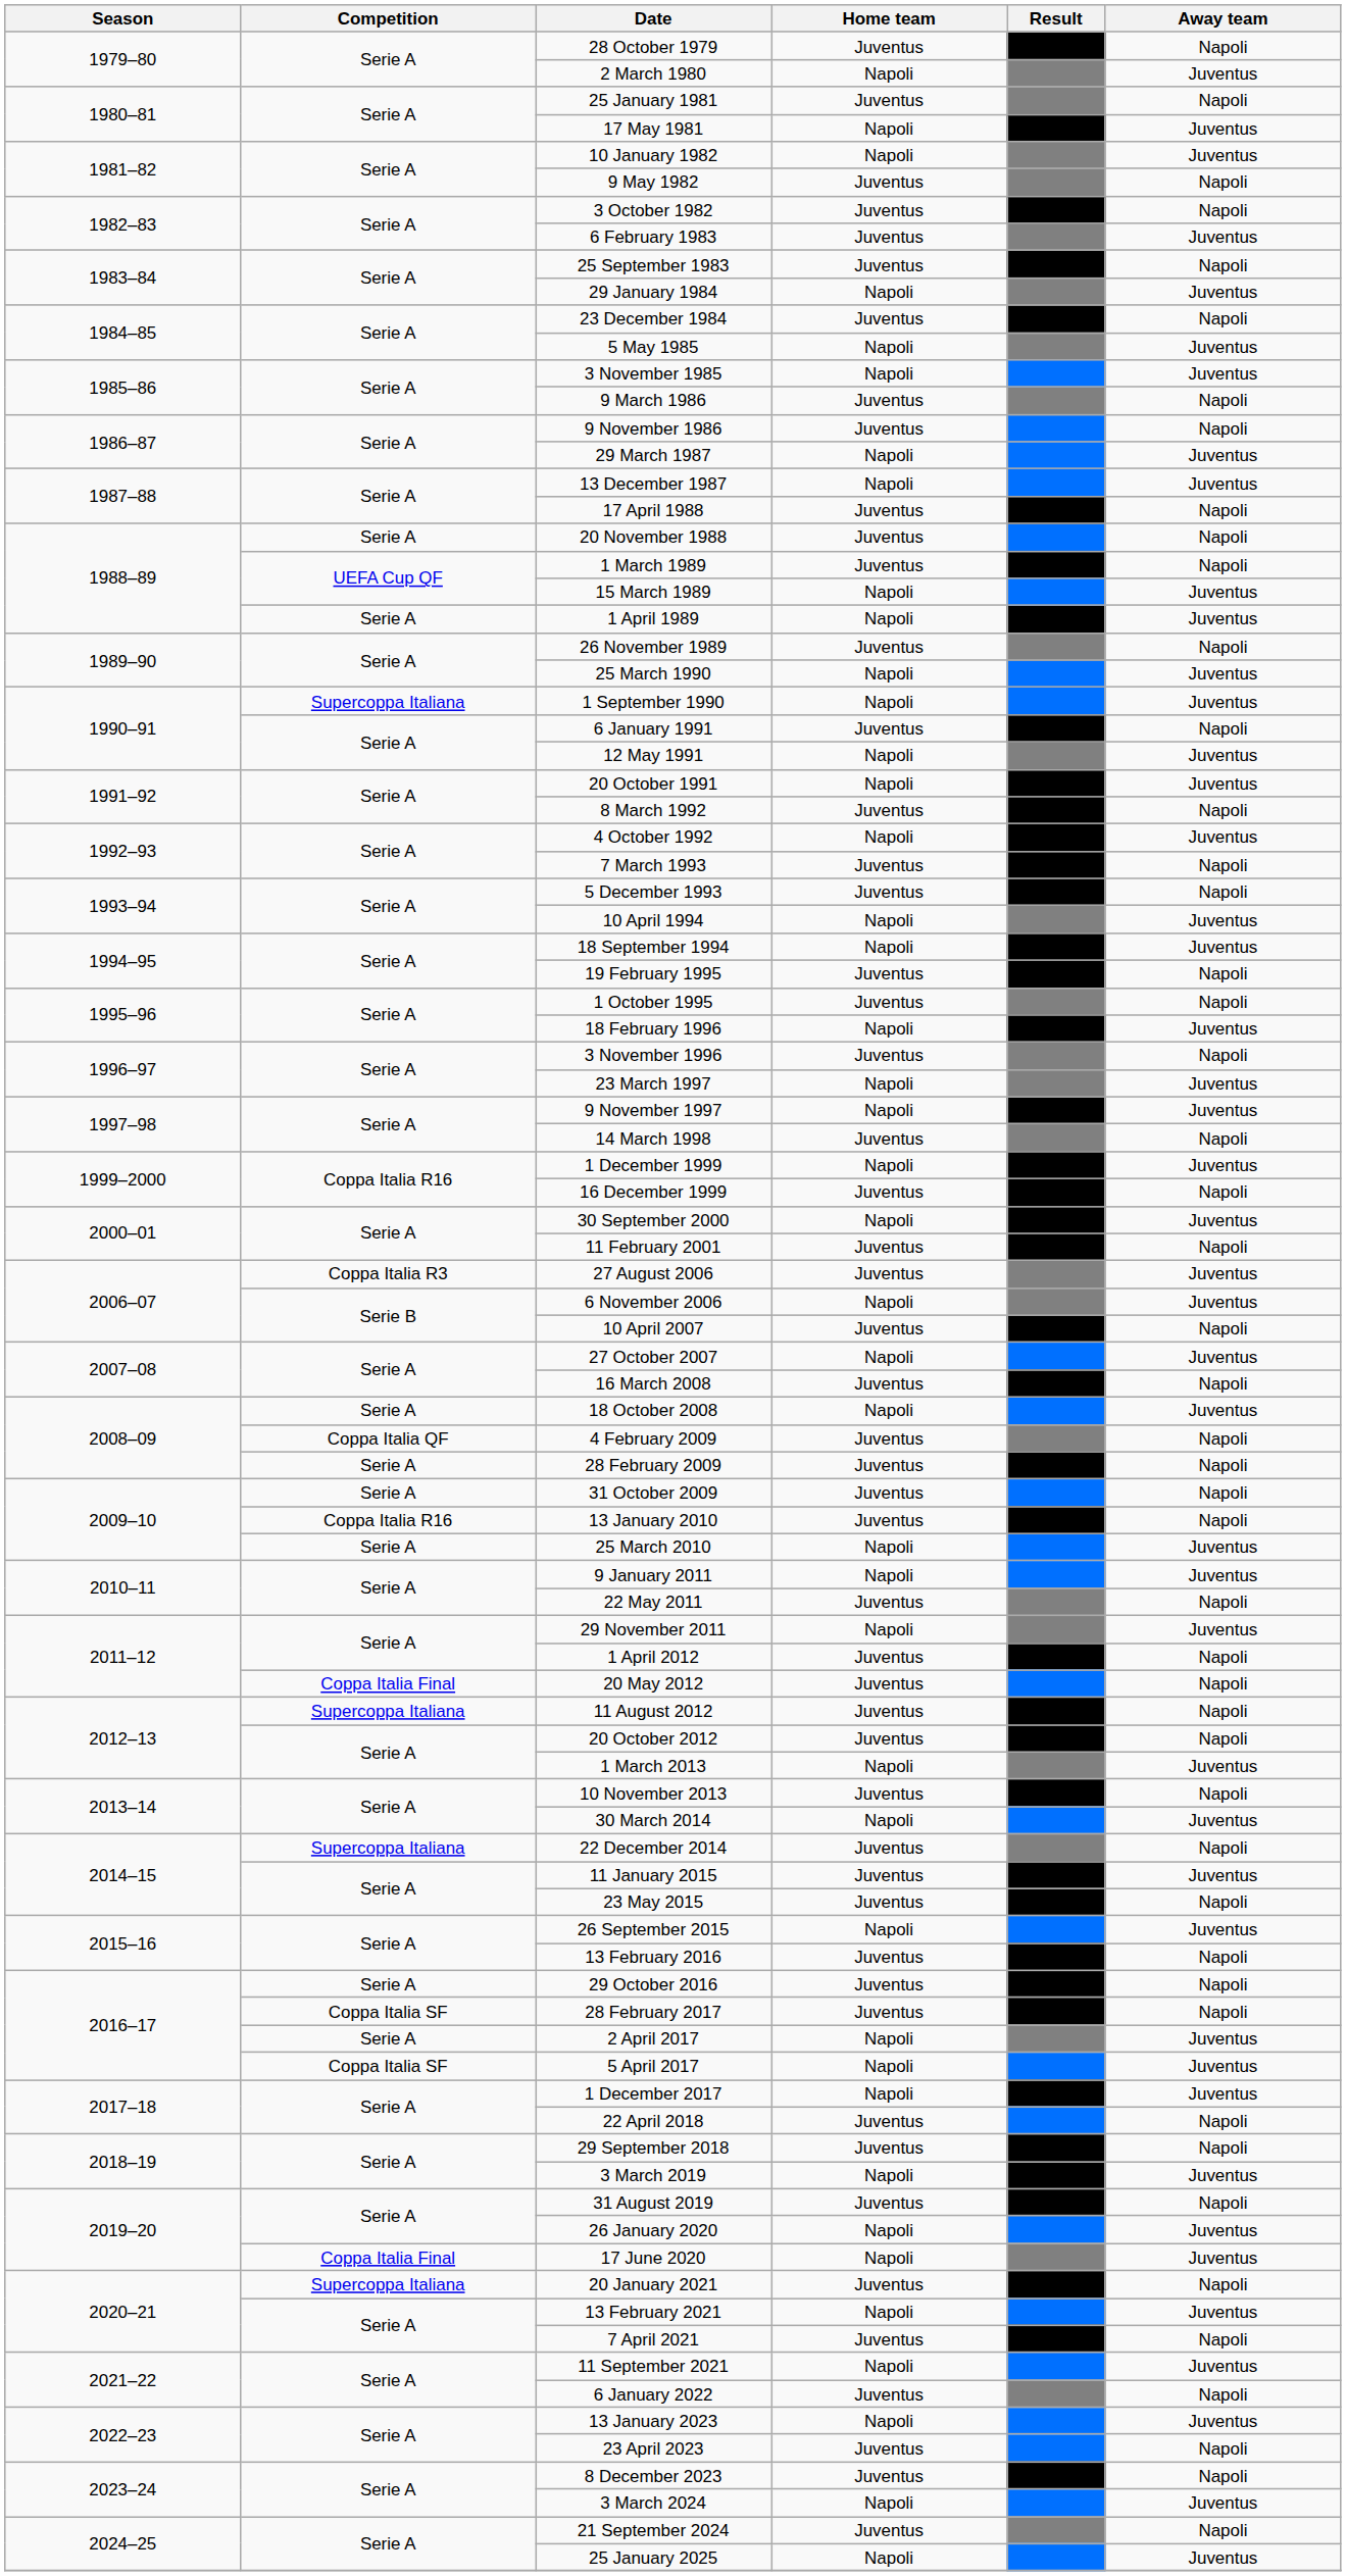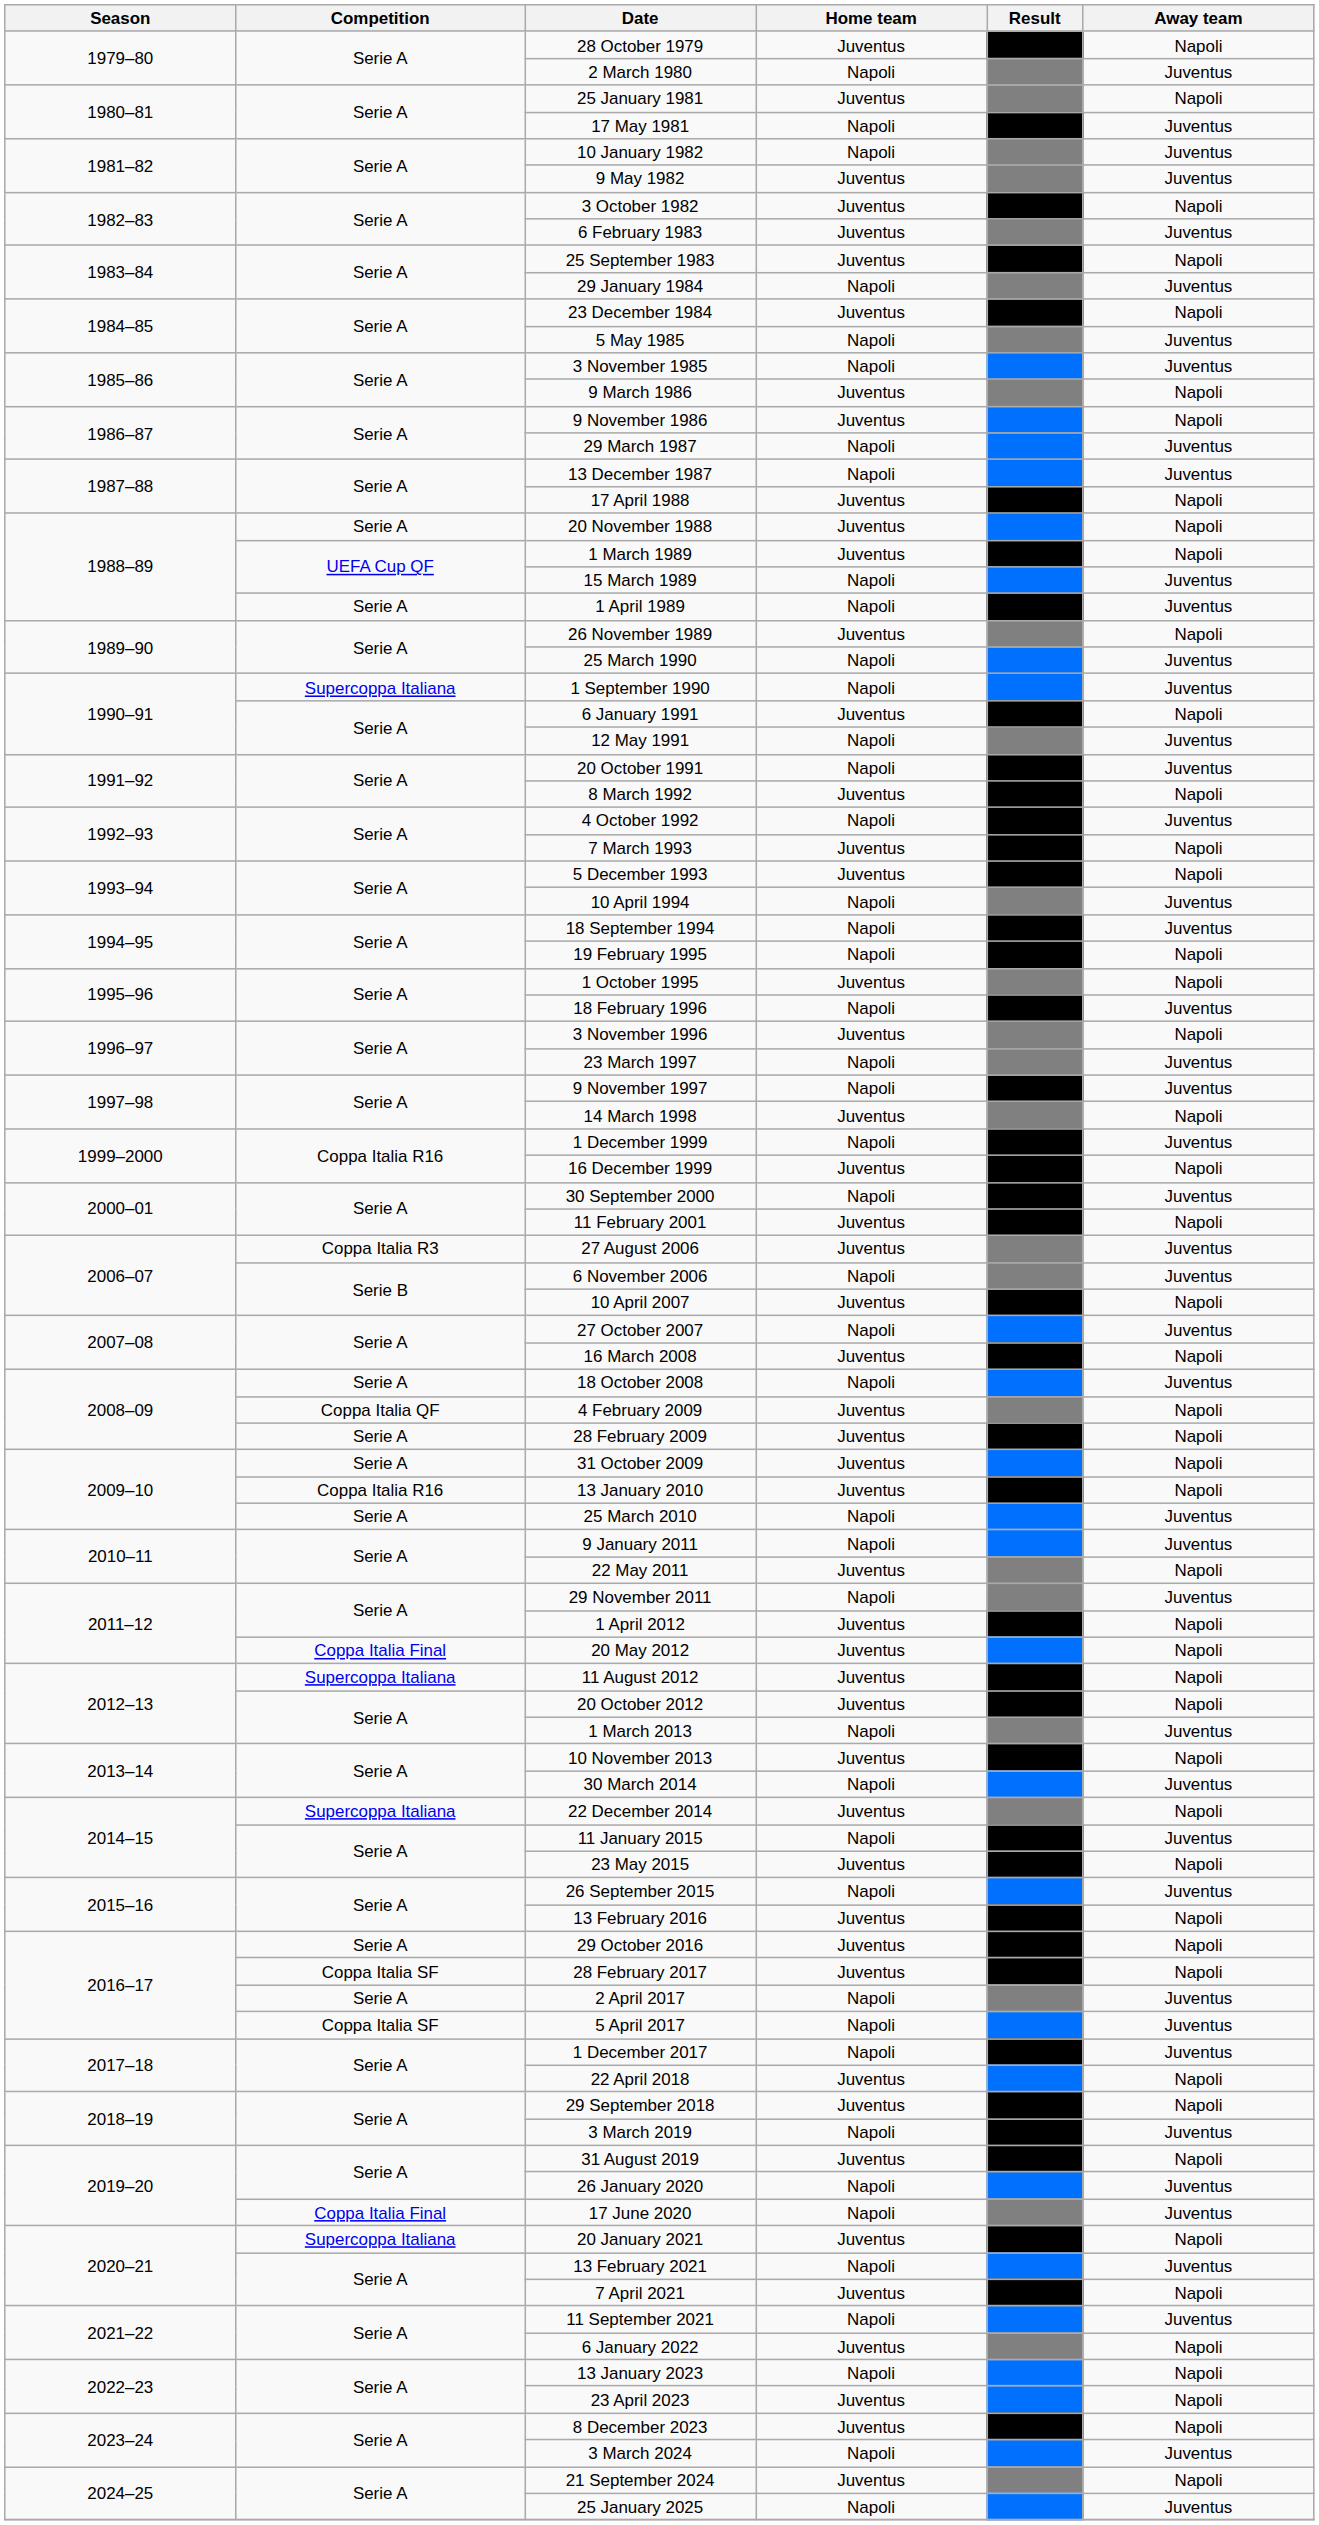9 May 1982 | Away team: Napoli -> Juventus
19 February 1995 | Home team: Juventus -> Napoli
11 January 2015 | Home team: Juventus -> Napoli
13 January 2023 | Away team: Juventus -> Napoli
